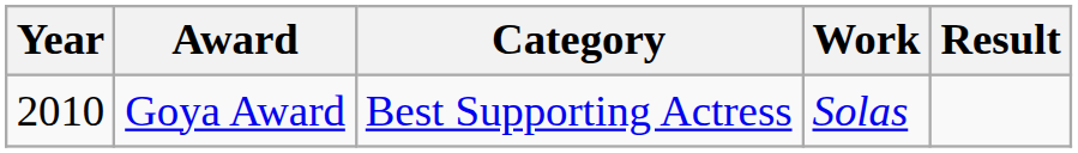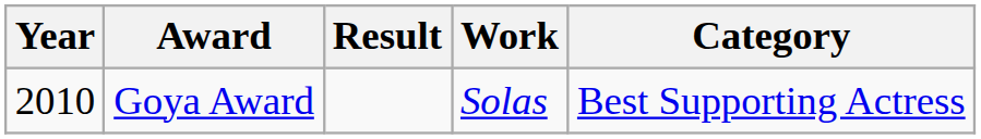columns swapped: Category <-> Result
